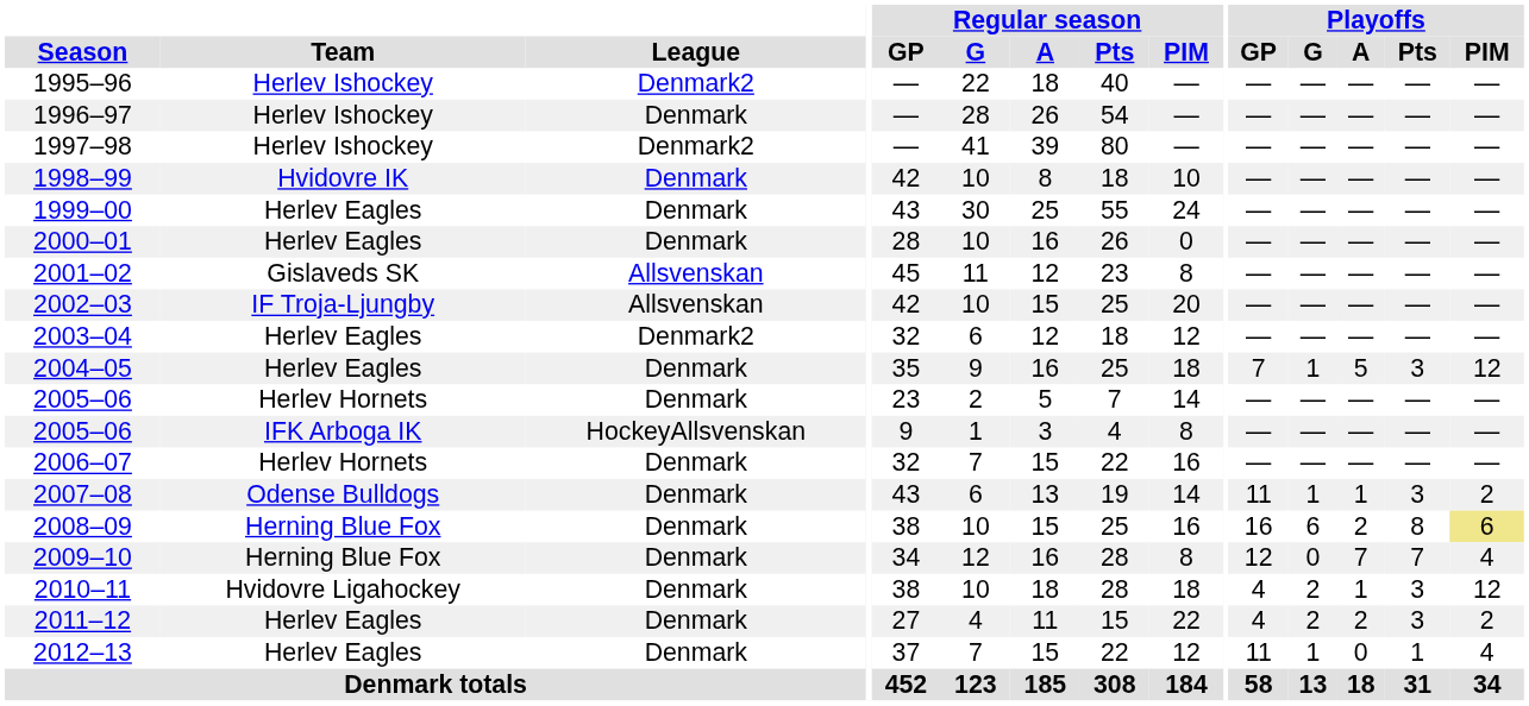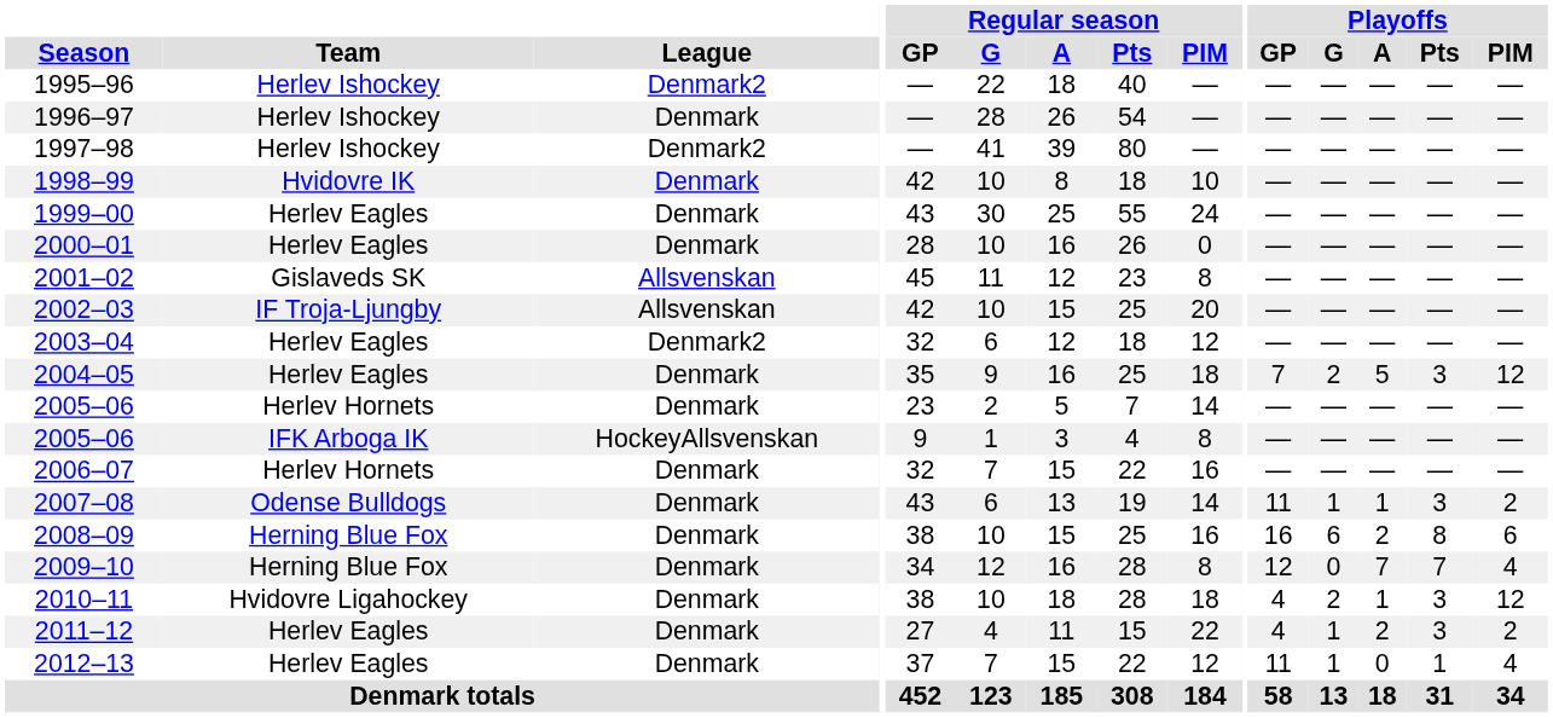2004–05 | Playoffs / G: 1 -> 2
2008–09 | Playoffs / PIM: khaki background -> no background
2011–12 | Playoffs / G: 2 -> 1
